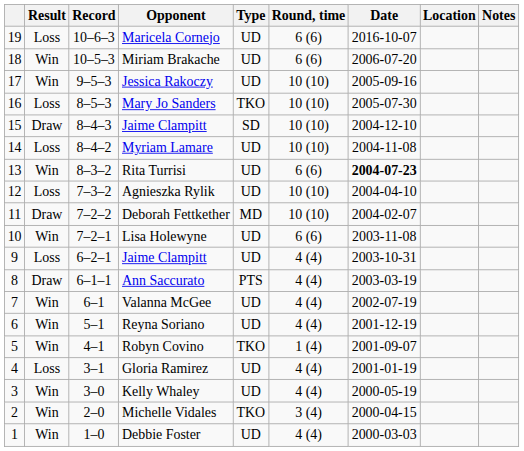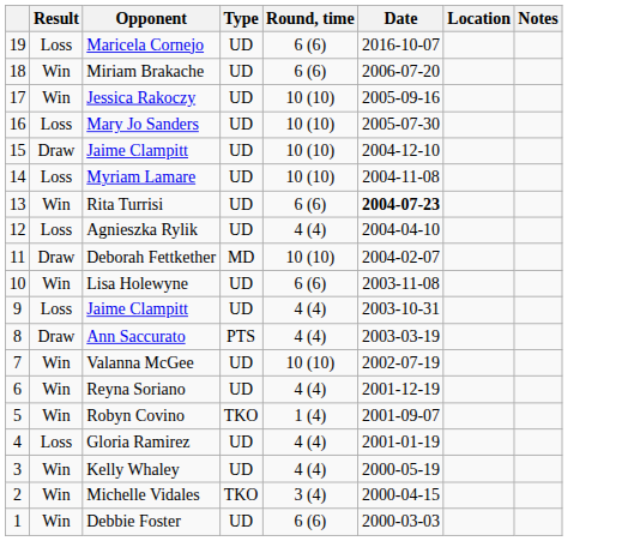- column: Record | 10–6–3 | 10–5–3 | 9–5–3 | 8–5–3 | 8–4–3 | 8–4–2 | 8–3–2 | 7–3–2 | 7–2–2 | 7–2–1 | 6–2–1 | 6–1–1 | 6–1 | 5–1 | 4–1 | 3–1 | 3–0 | 2–0 | 1–0
Mary Jo Sanders | Type: TKO -> UD
15 / Jaime Clampitt | Type: SD -> UD
Agnieszka Rylik | Round, time: 10 (10) -> 4 (4)
Valanna McGee | Round, time: 4 (4) -> 10 (10)
Debbie Foster | Round, time: 4 (4) -> 6 (6)
